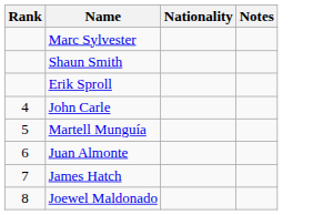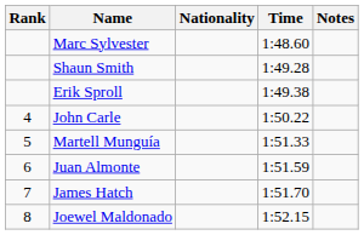+ column: Time | 1:48.60 | 1:49.28 | 1:49.38 | 1:50.22 | 1:51.33 | 1:51.59 | 1:51.70 | 1:52.15
